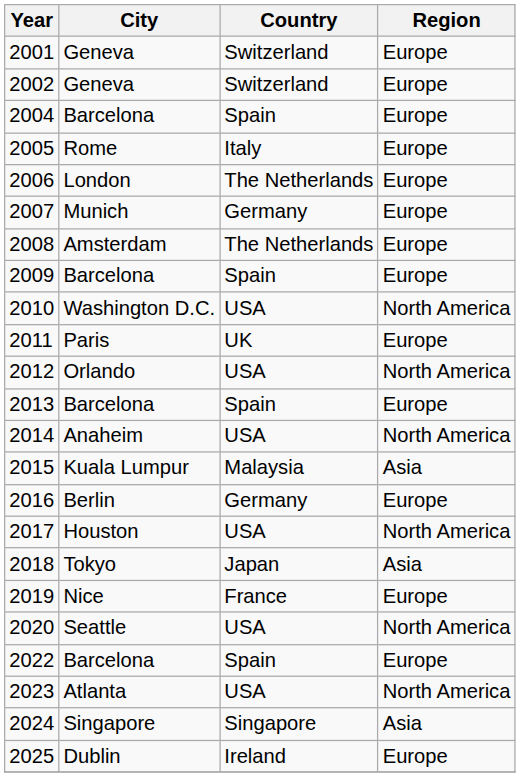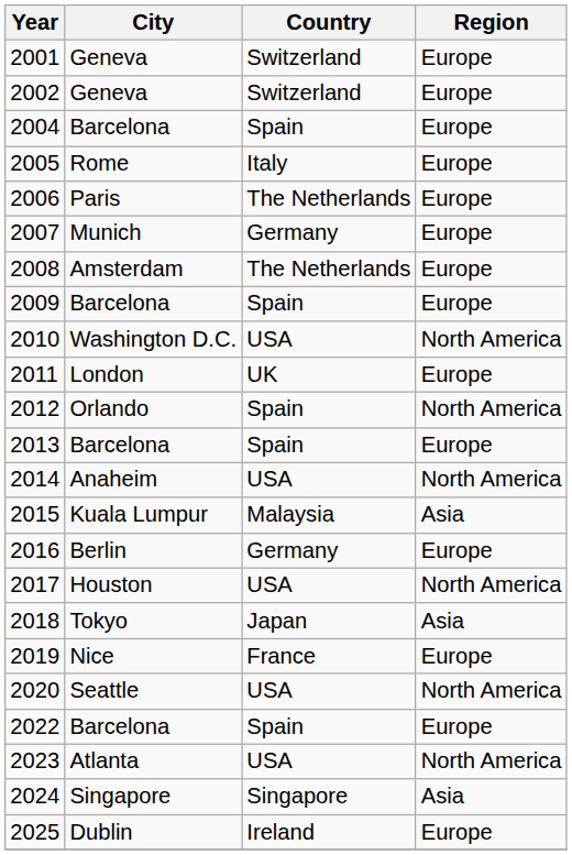2006 | City: London -> Paris
2011 | City: Paris -> London
2012 | Country: USA -> Spain
